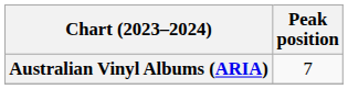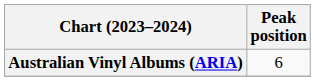Australian Vinyl Albums (ARIA) | Peak position: 7 -> 6
